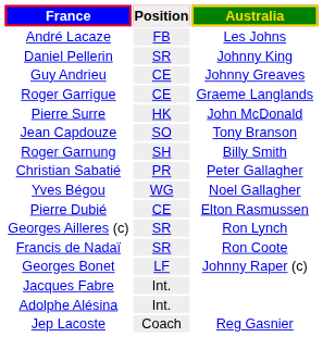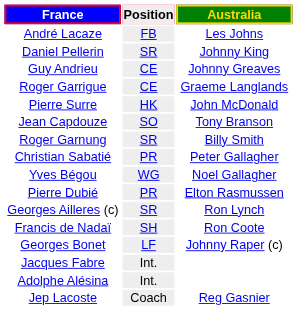Roger Garnung | Position: SH -> SR
Pierre Dubié | Position: CE -> PR
Francis de Nadaï | Position: SR -> SH
